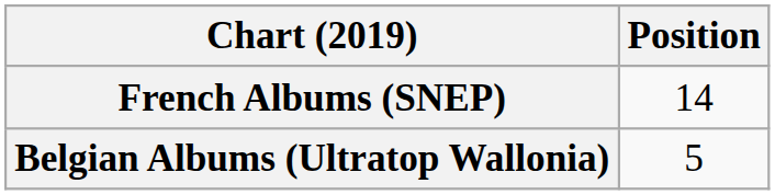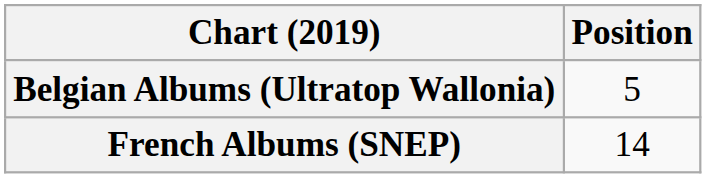rows swapped: Belgian Albums (Ultratop Wallonia) <-> French Albums (SNEP)
